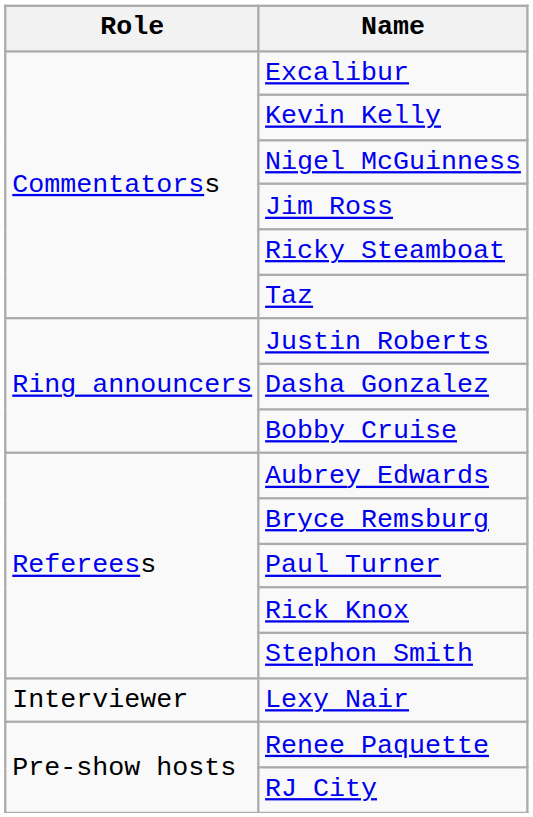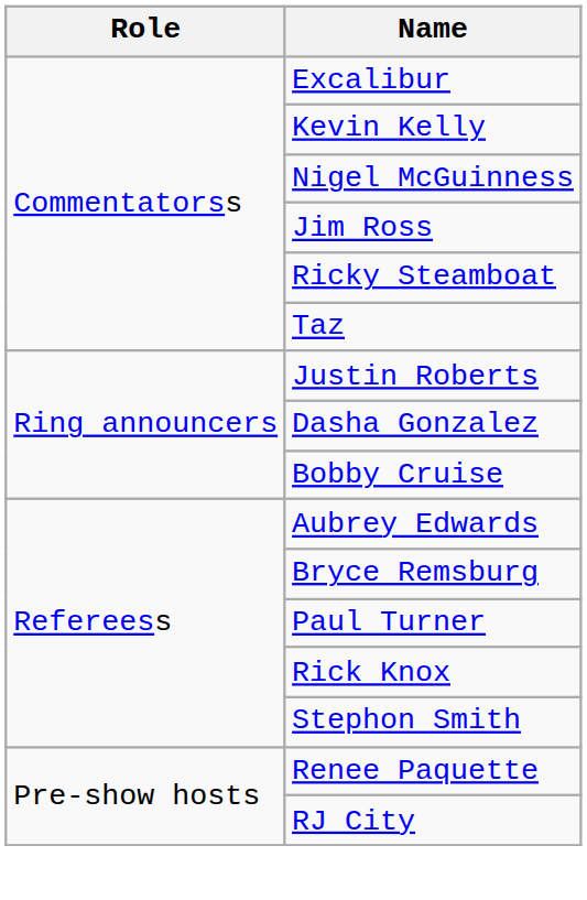- row: Interviewer | Lexy Nair
